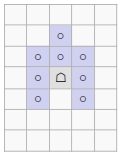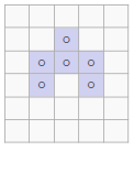- row: ○ | ☖ | ○
